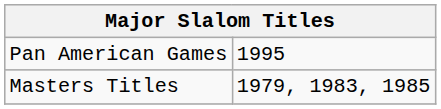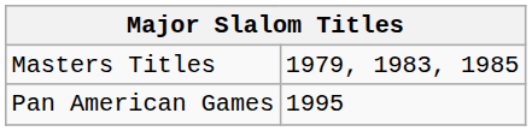rows swapped: Masters Titles <-> Pan American Games
